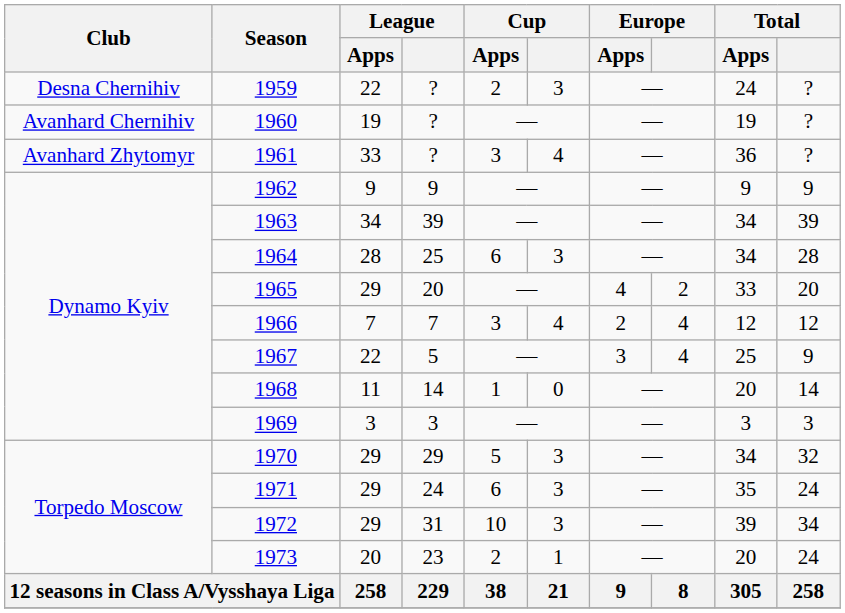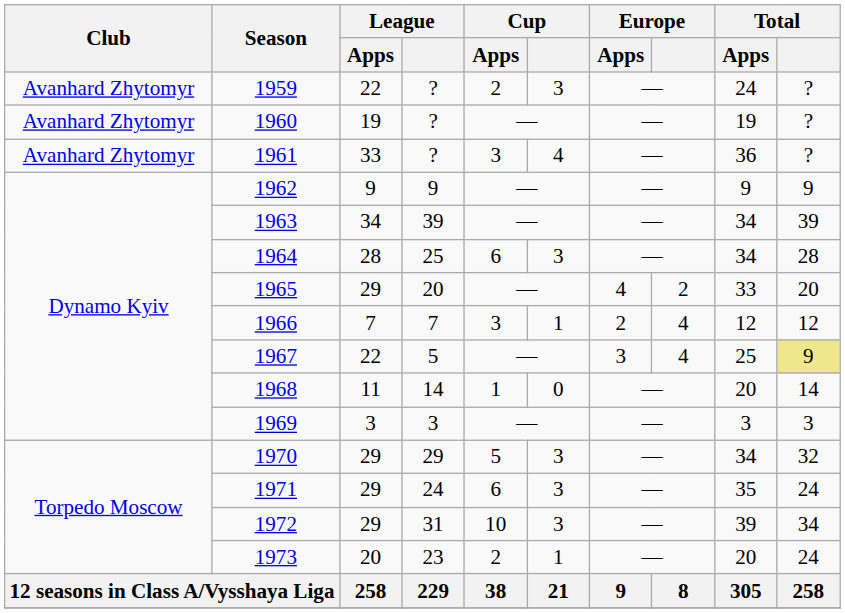1959 | Club: Desna Chernihiv -> Avanhard Zhytomyr
1960 | Club: Avanhard Chernihiv -> Avanhard Zhytomyr
1966 | Cup: 4 -> 1
1967 | Total: no background -> khaki background
